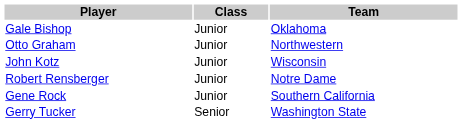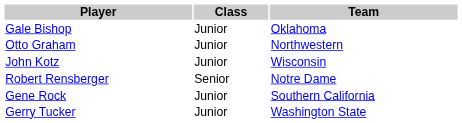Robert Rensberger | Class: Junior -> Senior
Gerry Tucker | Class: Senior -> Junior
